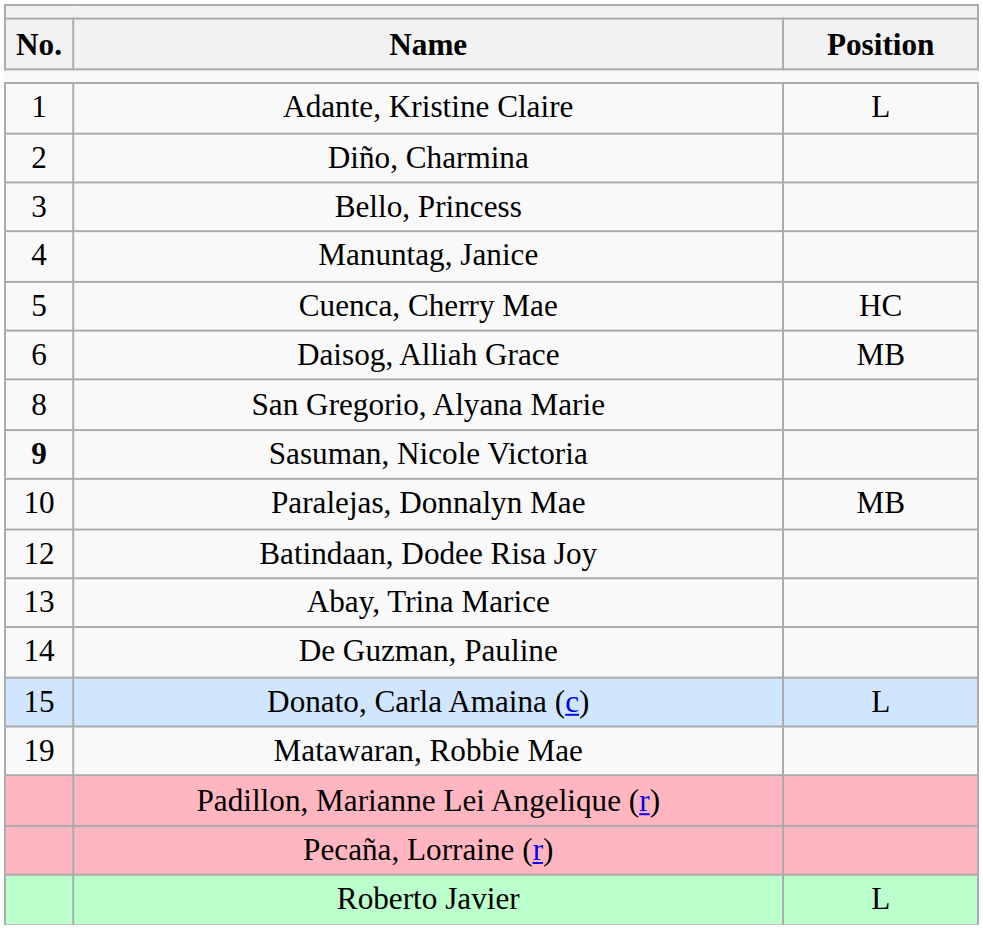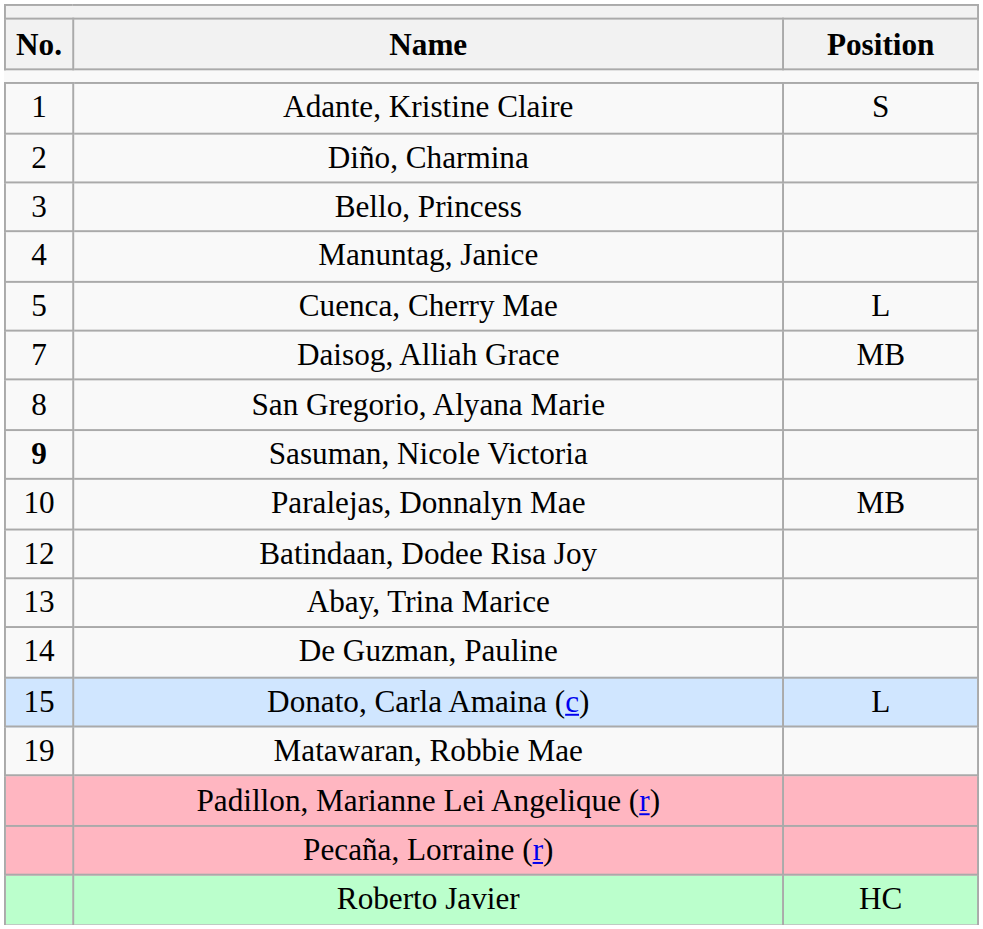Adante, Kristine Claire | Position: L -> S
Cuenca, Cherry Mae | Position: HC -> L
Daisog, Alliah Grace | No.: 6 -> 7
Roberto Javier | Position: L -> HC
